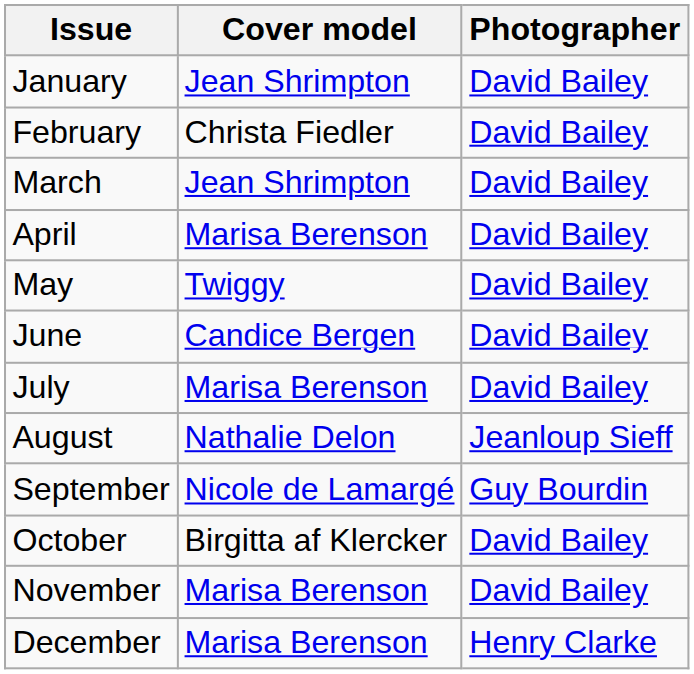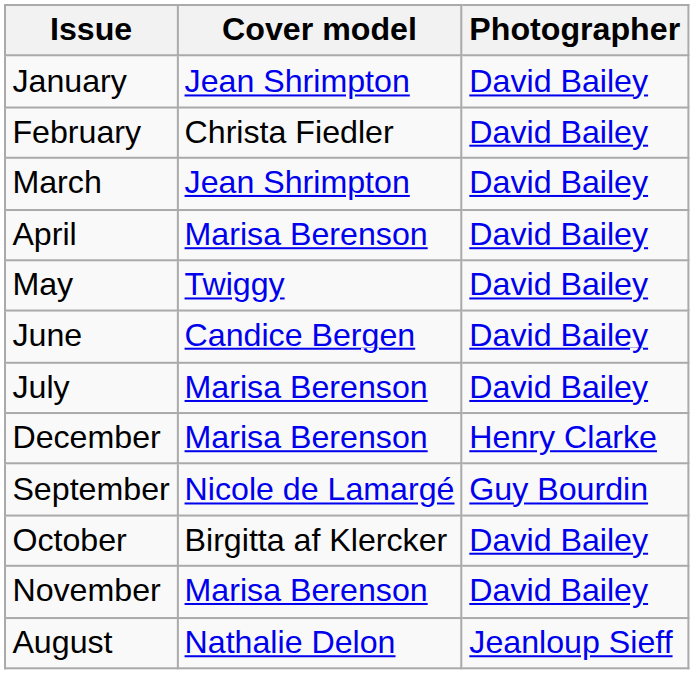rows swapped: August <-> December
